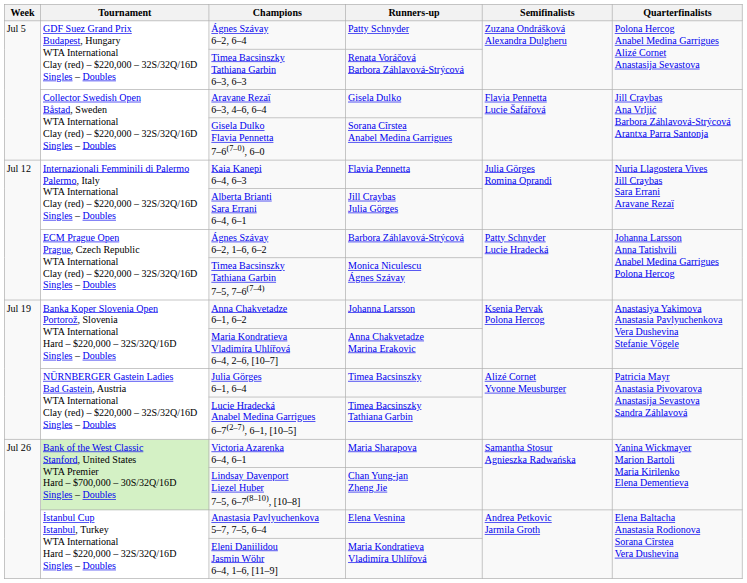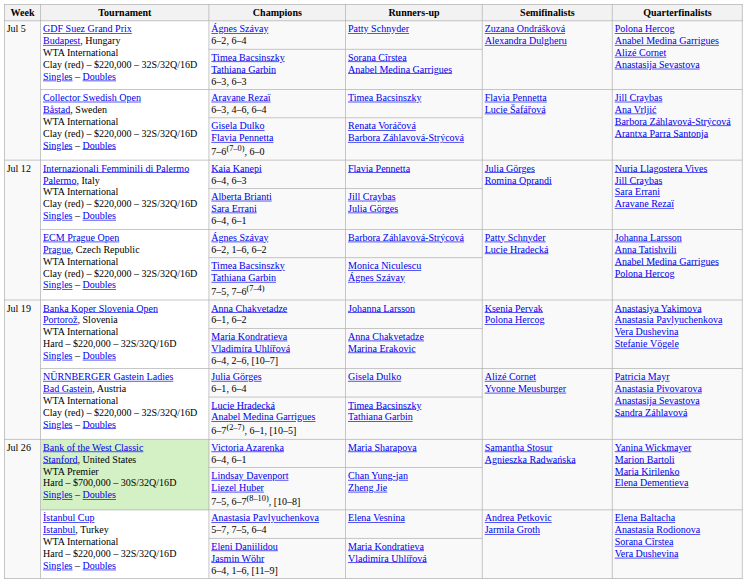Timea Bacsinszky Tathiana Garbin 6–3, 6–3 | Runners-up: Renata Voráčová Barbora Záhlavová-Strýcová -> Sorana Cîrstea Anabel Medina Garrigues
Aravane Rezaï 6–3, 4–6, 6–4 | Runners-up: Gisela Dulko -> Timea Bacsinszky
Gisela Dulko Flavia Pennetta 7–6(7–0), 6–0 | Runners-up: Sorana Cîrstea Anabel Medina Garrigues -> Renata Voráčová Barbora Záhlavová-Strýcová
Julia Görges 6–1, 6–4 | Runners-up: Timea Bacsinszky -> Gisela Dulko
